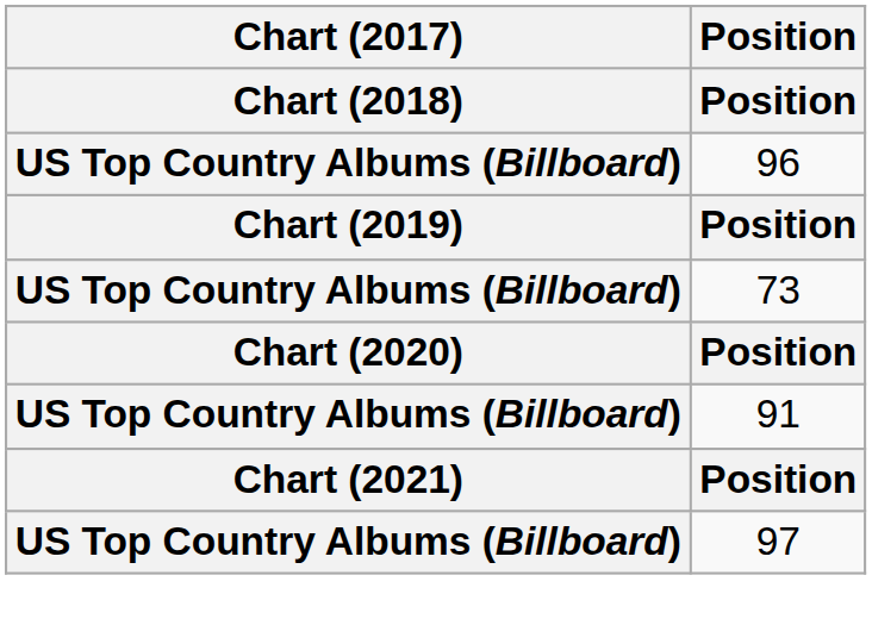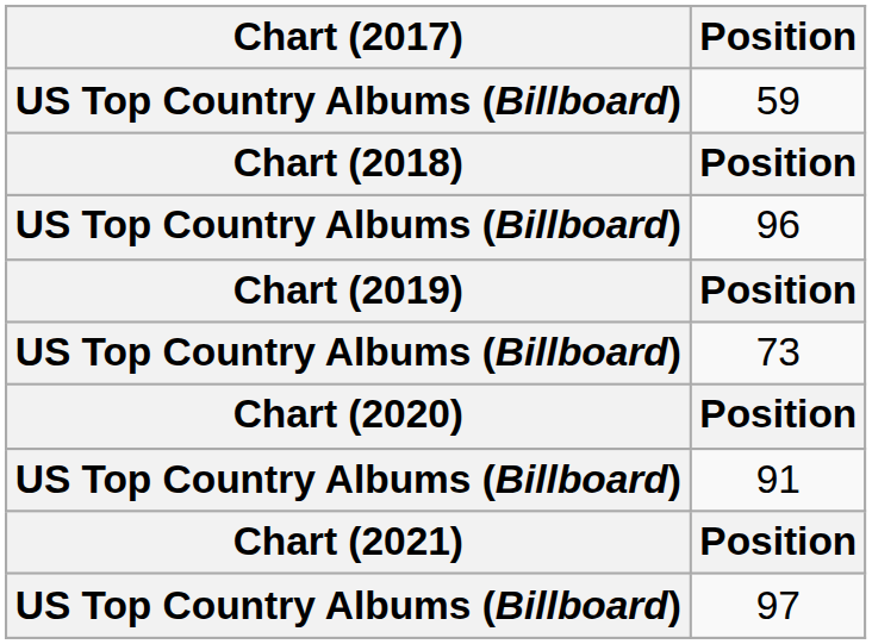+ row: US Top Country Albums (Billboard) | 59
